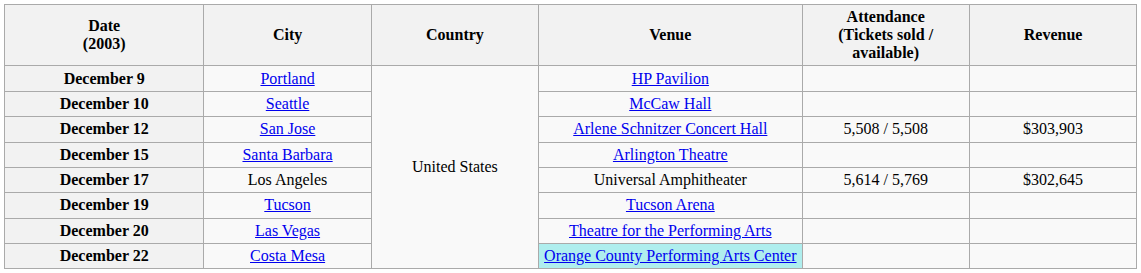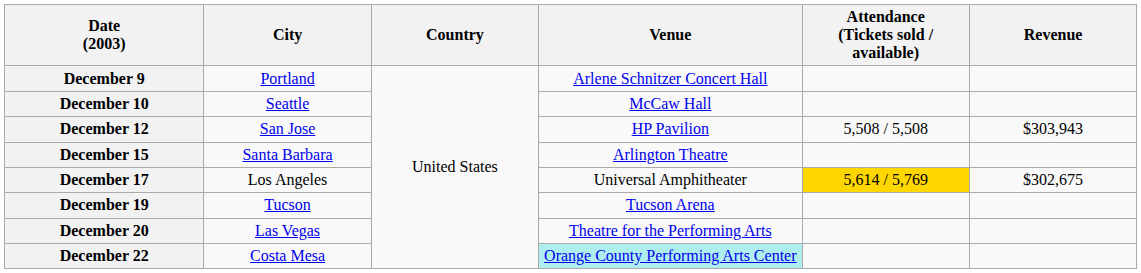December 9 | Venue: HP Pavilion -> Arlene Schnitzer Concert Hall
December 12 | Venue: Arlene Schnitzer Concert Hall -> HP Pavilion
December 12 | Revenue: $303,903 -> $303,943
December 17 | Attendance (Tickets sold / available): no background -> gold background
December 17 | Revenue: $302,645 -> $302,675
